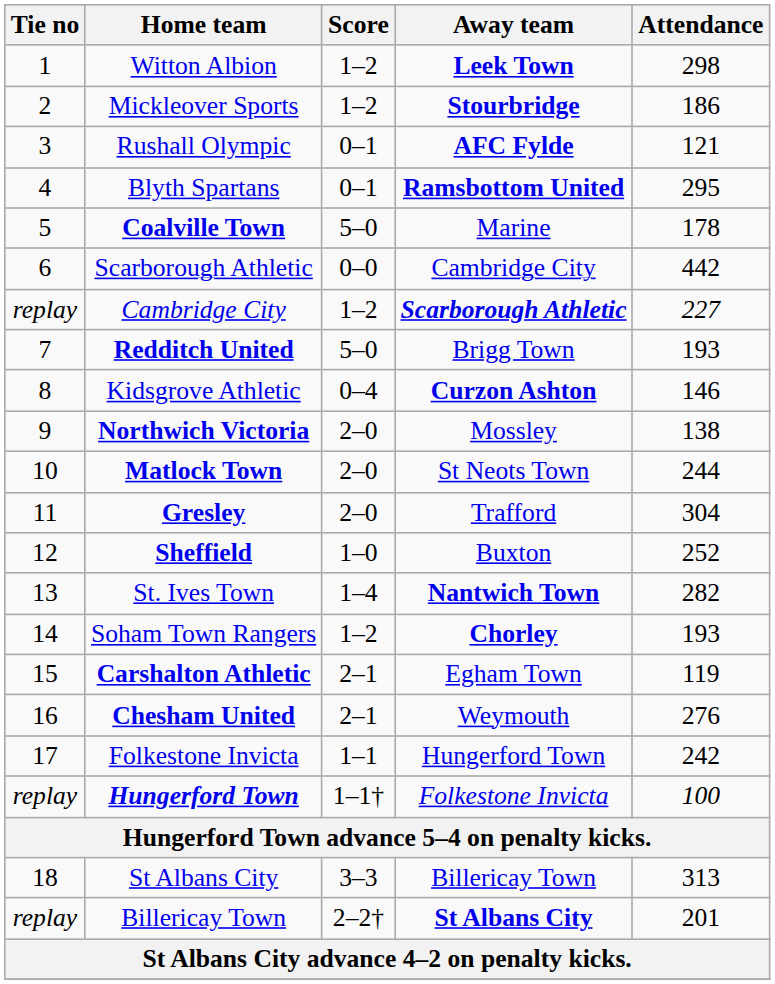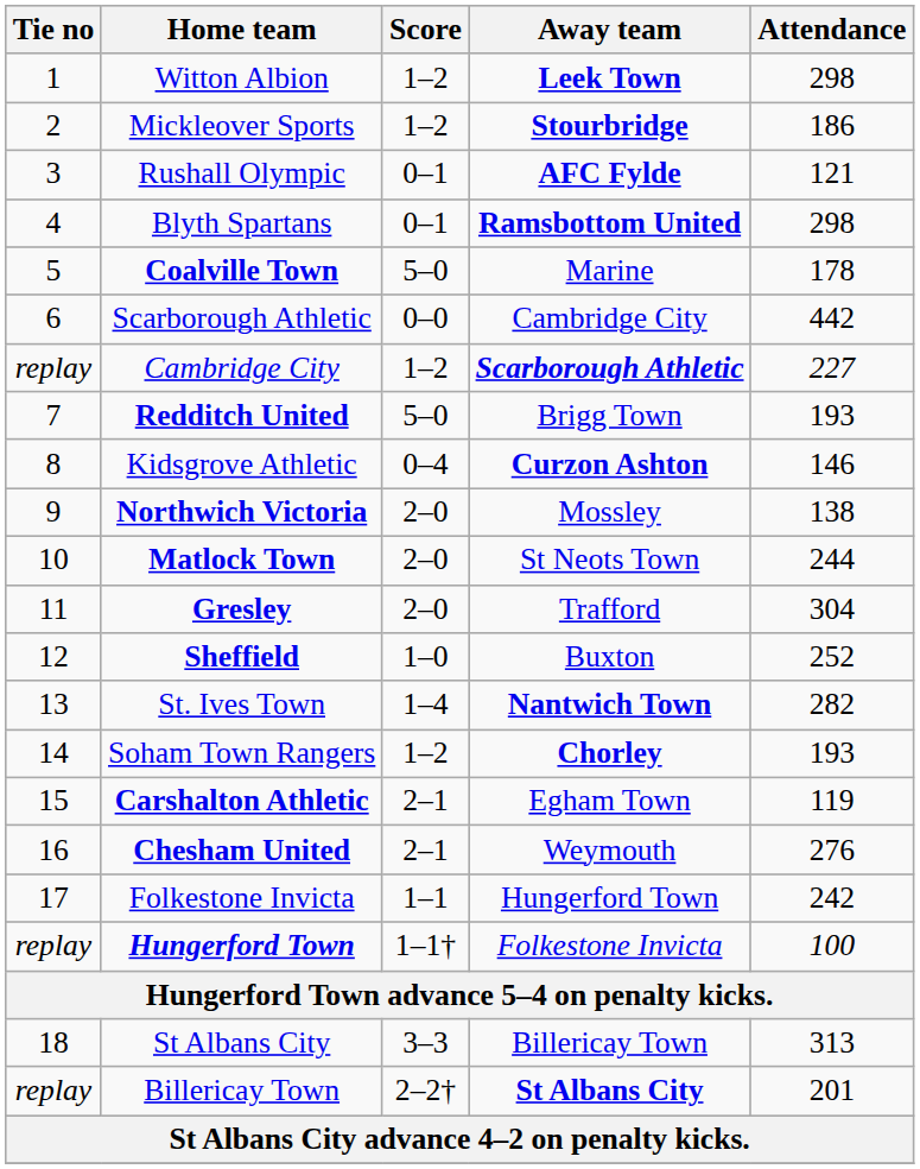Blyth Spartans | Attendance: 295 -> 298
